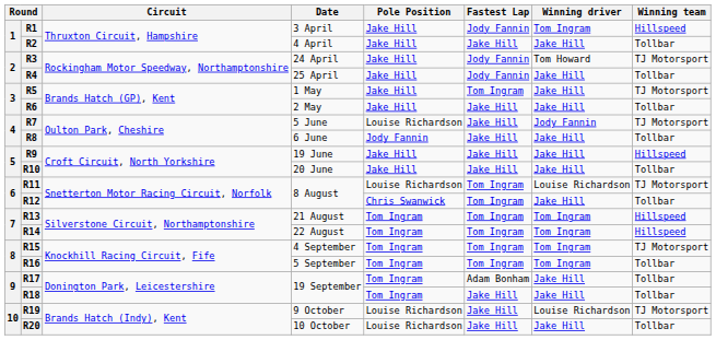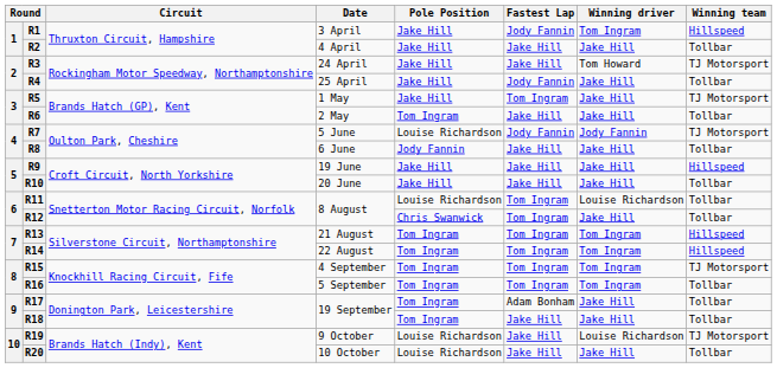R3 | Fastest Lap: Jody Fannin -> Jake Hill
R6 | Pole Position: Jake Hill -> Tom Ingram
R7 | Fastest Lap: Jake Hill -> Jody Fannin
R11 | Winning team: TJ Motorsport -> Tollbar
